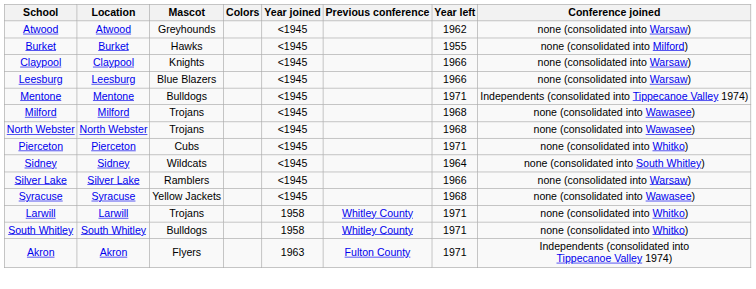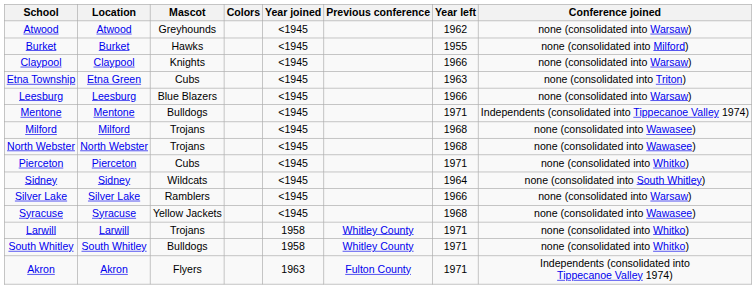+ row: Etna Township | Etna Green | Cubs | <1945 | 1963 | none (consolidated into Triton)
